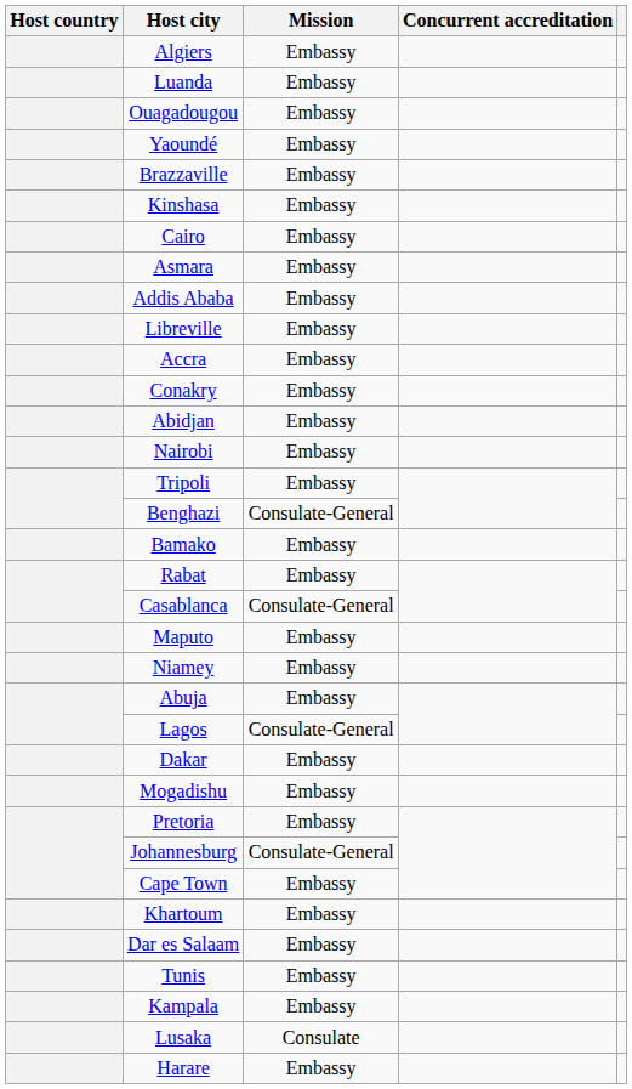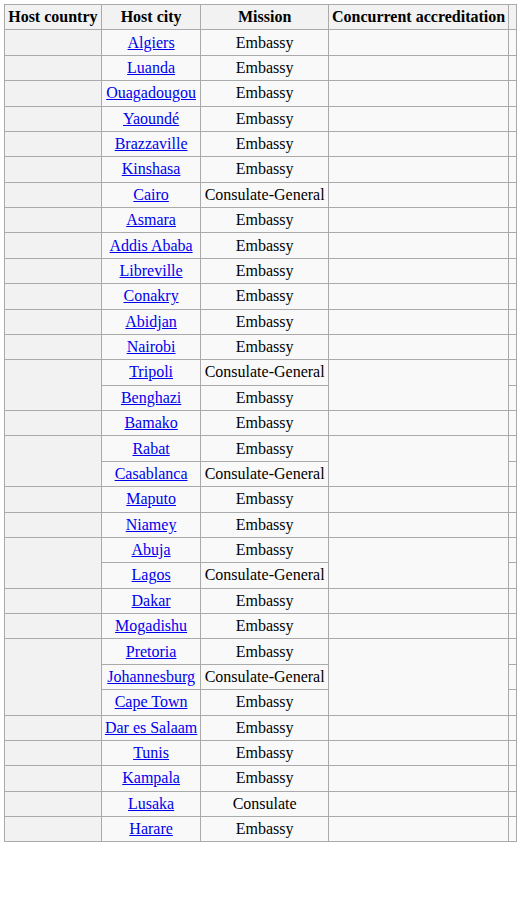Cairo | Mission: Embassy -> Consulate-General
- row: Accra | Embassy
Tripoli | Mission: Embassy -> Consulate-General
Benghazi | Mission: Consulate-General -> Embassy
- row: Khartoum | Embassy
